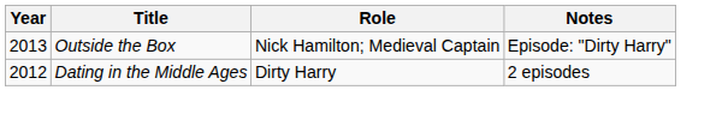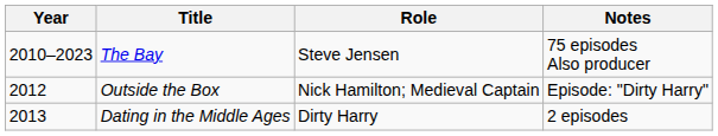+ row: 2010–2023 | The Bay | Steve Jensen | 75 episodes Also producer
Outside the Box | Year: 2013 -> 2012
Dating in the Middle Ages | Year: 2012 -> 2013
